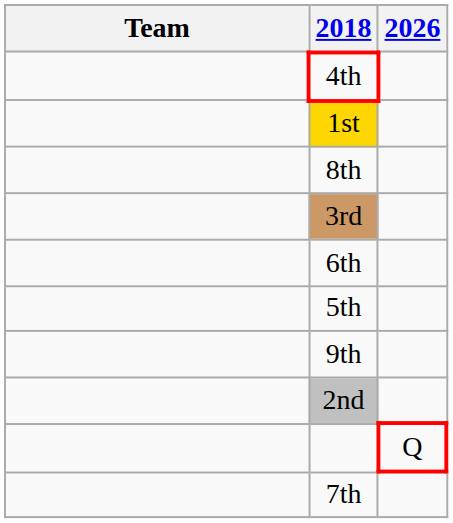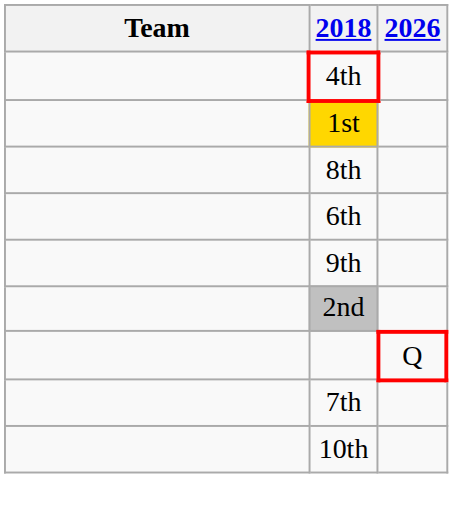- row: 3rd
- row: 5th
+ row: 10th
